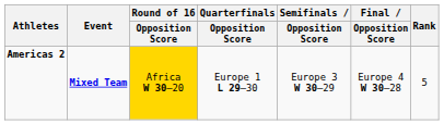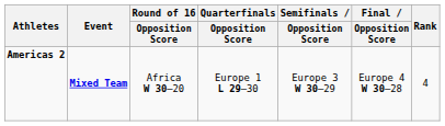Americas 2 | Round of 16 / Opposition Score: gold background -> no background
Americas 2 | Rank: 5 -> 4
